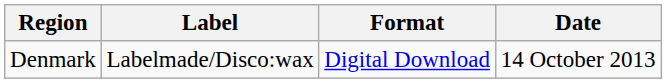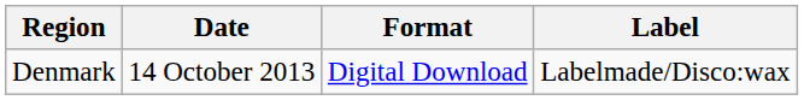columns swapped: Date <-> Label
